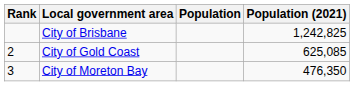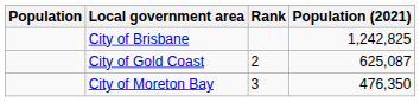columns swapped: Rank <-> Population
City of Gold Coast | Population (2021): 625,085 -> 625,087
